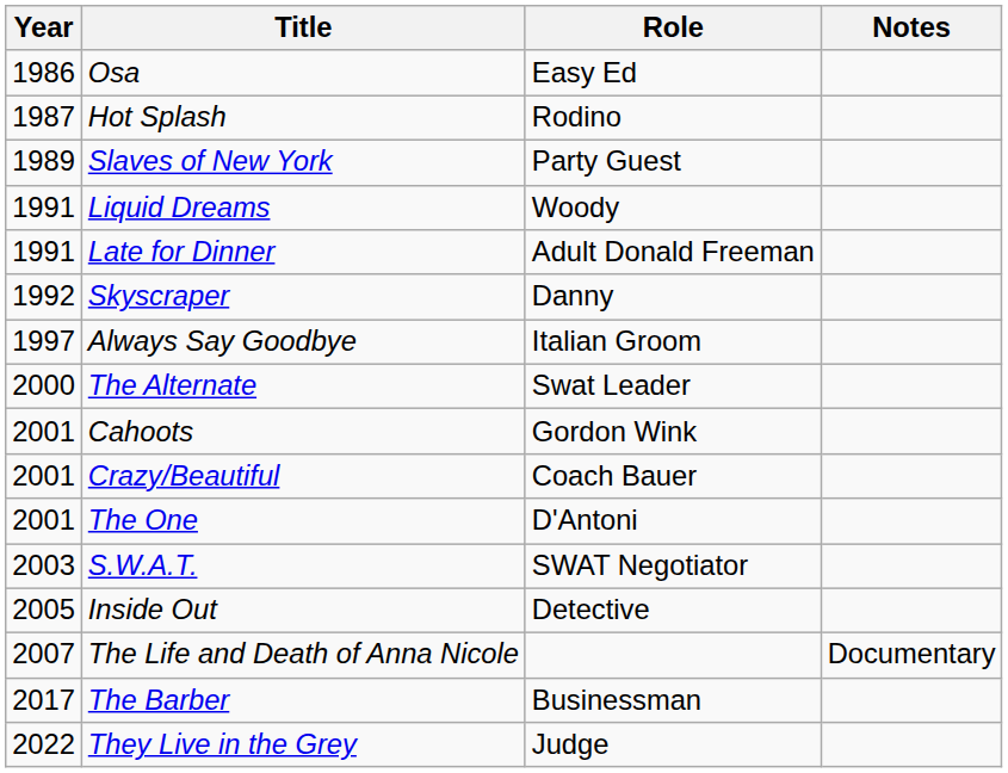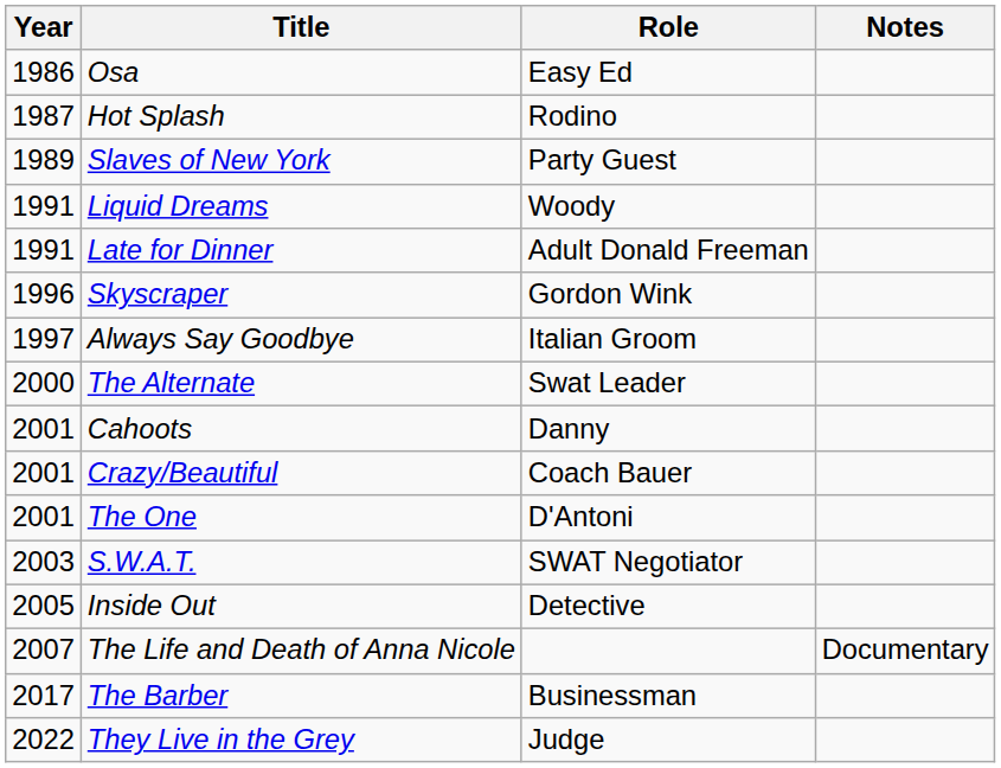Skyscraper | Year: 1992 -> 1996
Skyscraper | Role: Danny -> Gordon Wink
Cahoots | Role: Gordon Wink -> Danny
